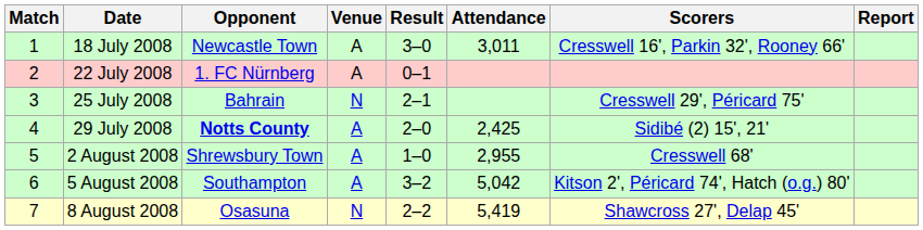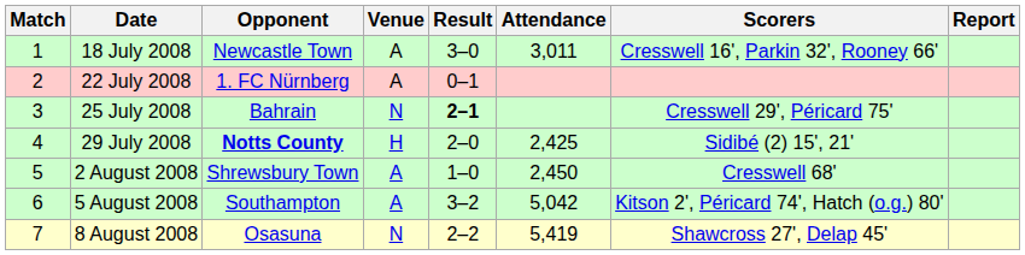25 July 2008 | Result: normal -> bold
29 July 2008 | Venue: A -> H
2 August 2008 | Attendance: 2,955 -> 2,450
